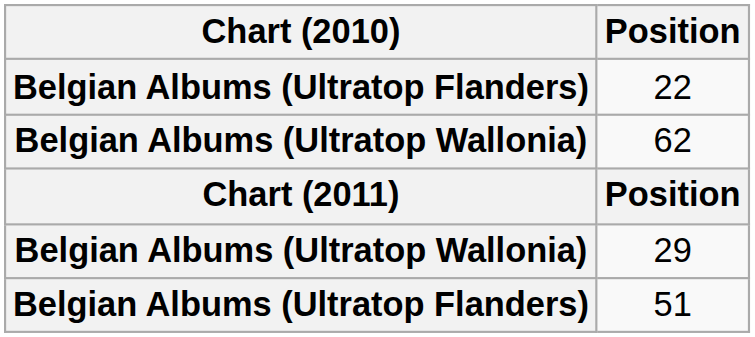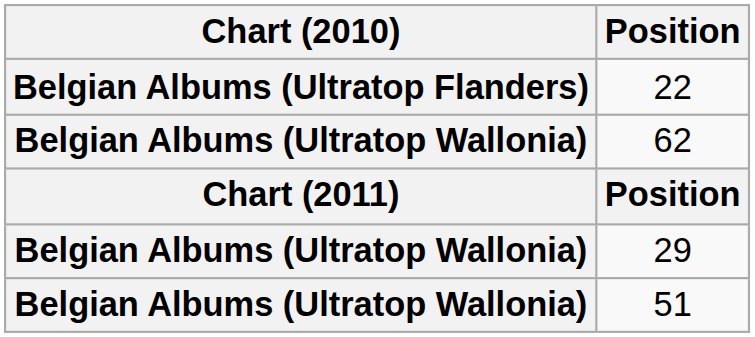51 | Chart (2010): Belgian Albums (Ultratop Flanders) -> Belgian Albums (Ultratop Wallonia)
